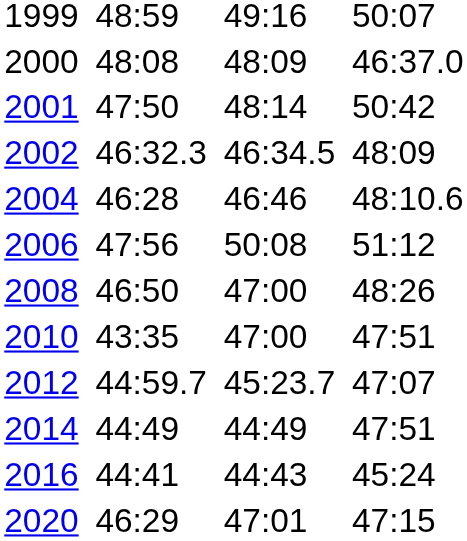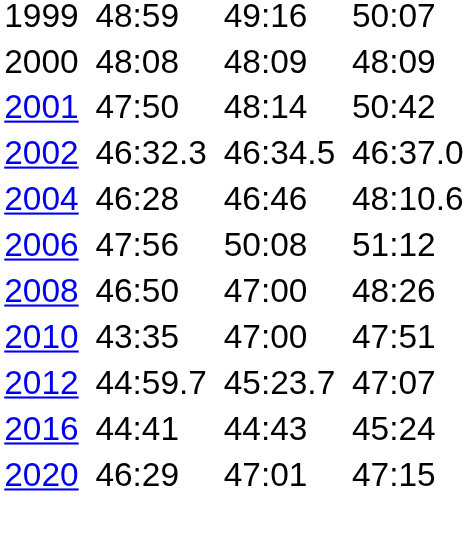2000 | column 7: 46:37.0 -> 48:09
2002 | column 7: 48:09 -> 46:37.0
- row: 2014 | 44:49 | 44:49 | 47:51
